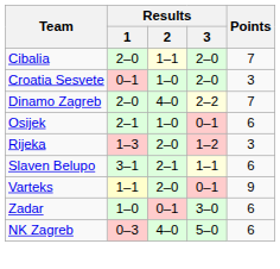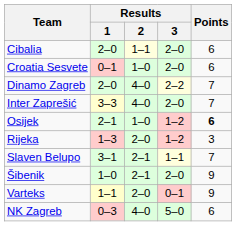Cibalia | Points: 7 -> 6
Croatia Sesvete | Points: 3 -> 6
+ row: Inter Zaprešić | 3–3 | 4–0 | 2–0 | 7
Osijek | Results / 3: 0–1 -> 1–2
Osijek | Points: normal -> bold
Slaven Belupo | Points: 6 -> 7
+ row: Šibenik | 1–0 | 2–1 | 2–0 | 9
- row: Zadar | 1–0 | 0–1 | 3–0 | 6
